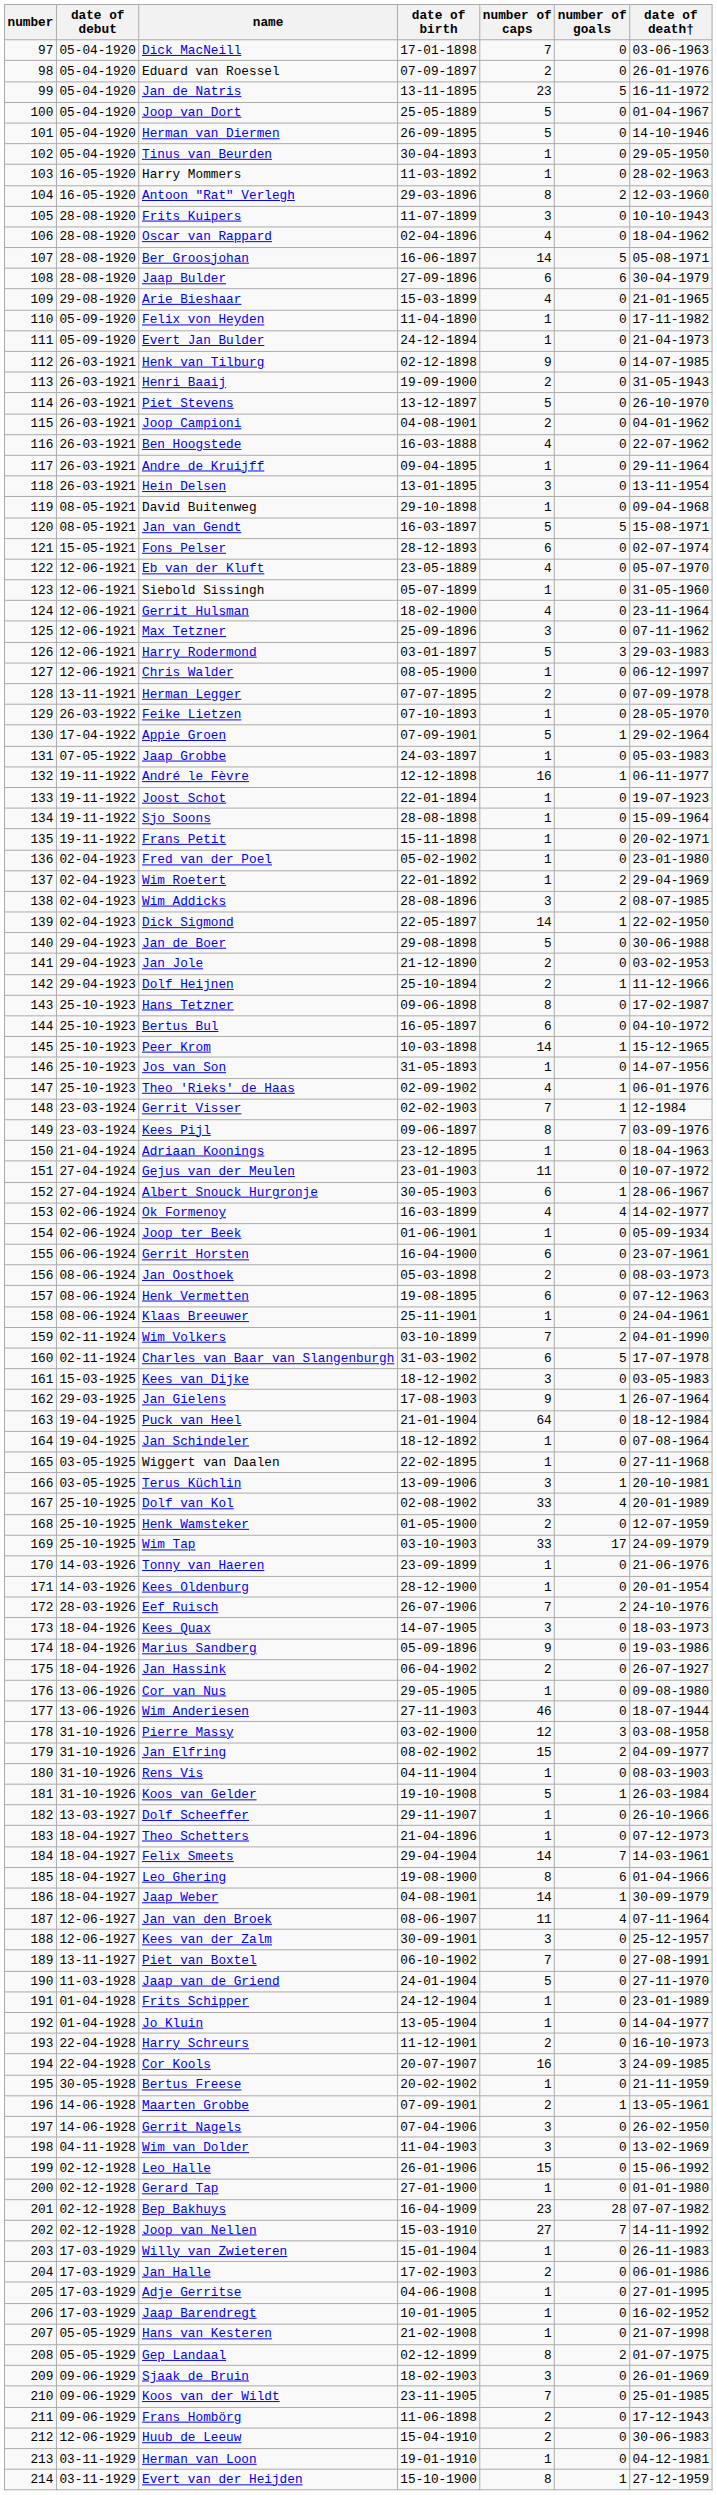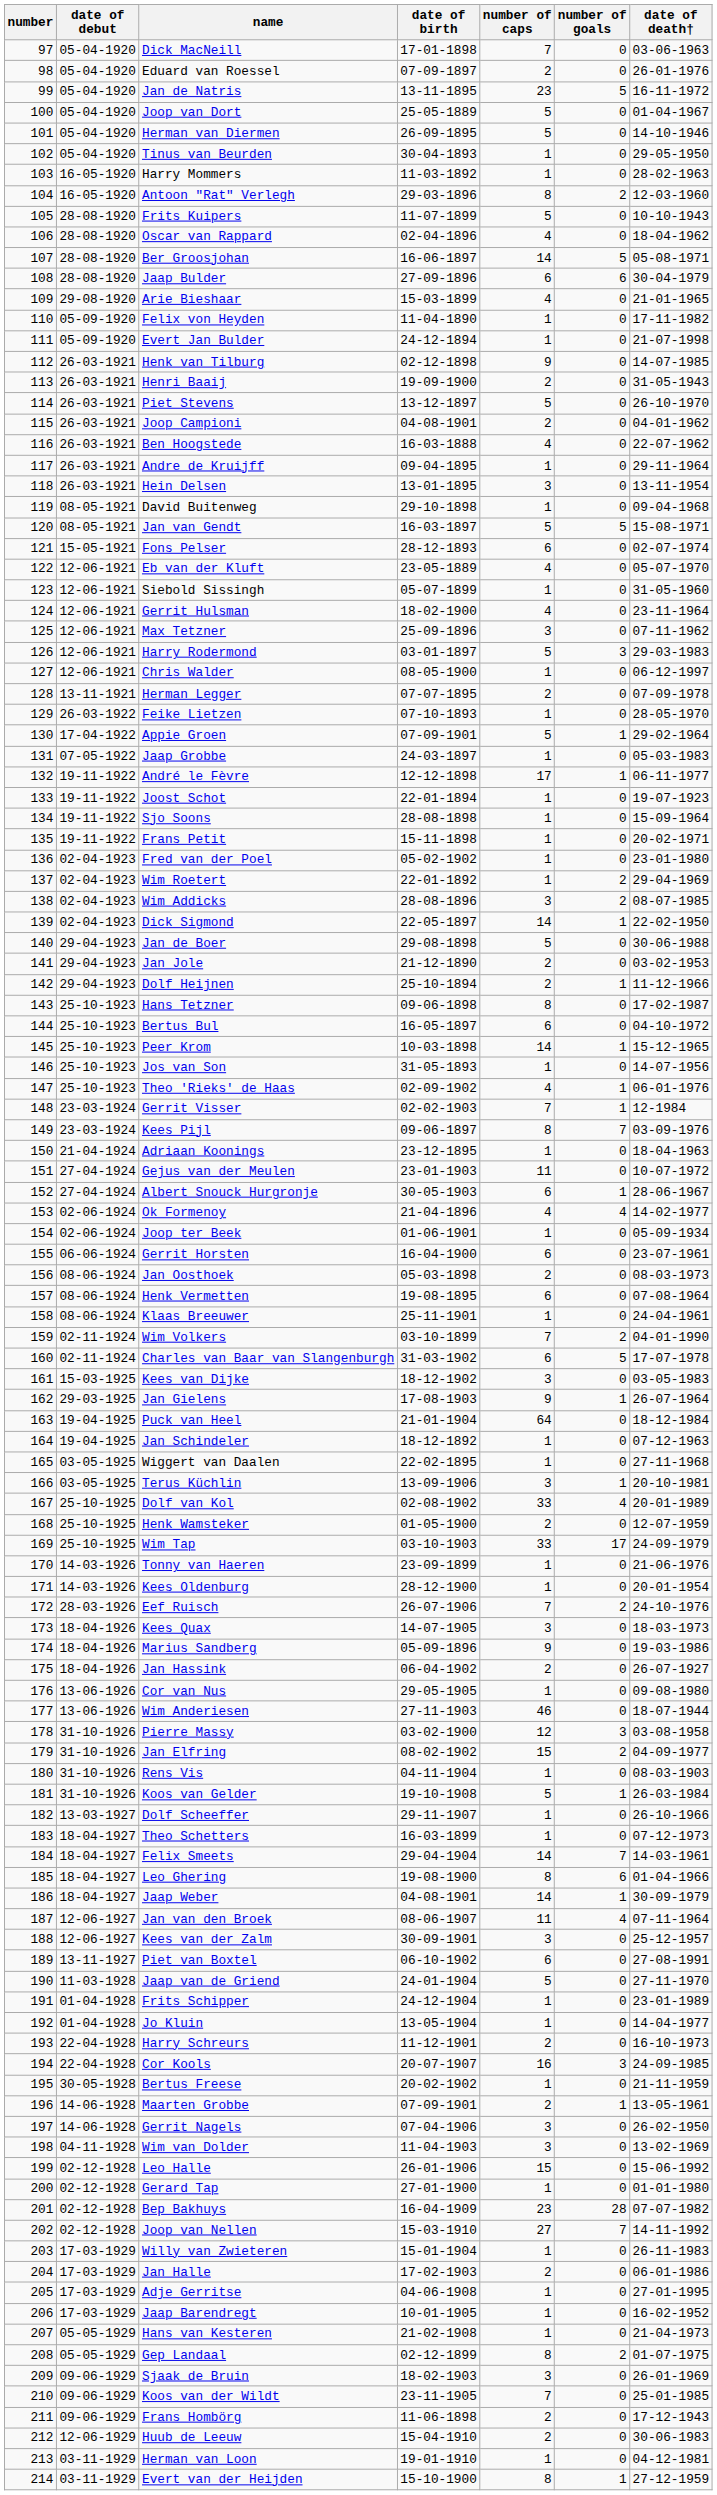Frits Kuipers | number of caps: 3 -> 5
Evert Jan Bulder | date of death†: 21-04-1973 -> 21-07-1998
André le Fèvre | number of caps: 16 -> 17
Ok Formenoy | date of birth: 16-03-1899 -> 21-04-1896
Henk Vermetten | date of death†: 07-12-1963 -> 07-08-1964
Jan Schindeler | date of death†: 07-08-1964 -> 07-12-1963
Theo Schetters | date of birth: 21-04-1896 -> 16-03-1899
Piet van Boxtel | number of caps: 7 -> 6
Hans van Kesteren | date of death†: 21-07-1998 -> 21-04-1973
